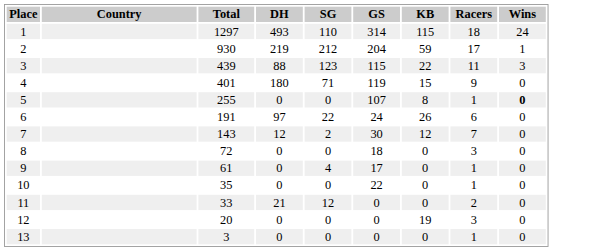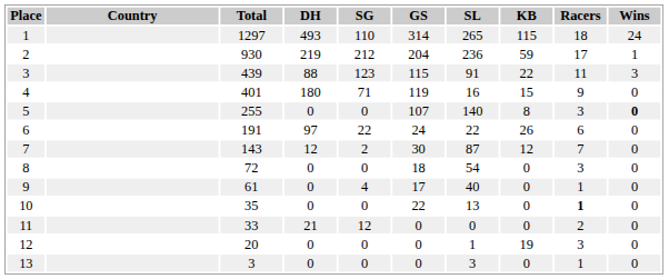+ column: SL | 265 | 236 | 91 | 16 | 140 | 22 | 87 | 54 | 40 | 13 | 0 | 1 | 3
5 | Racers: 1 -> 3
10 | Racers: normal -> bold
